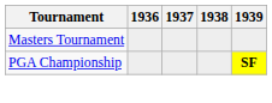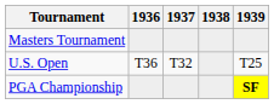+ row: U.S. Open | T36 | T32 | T25
